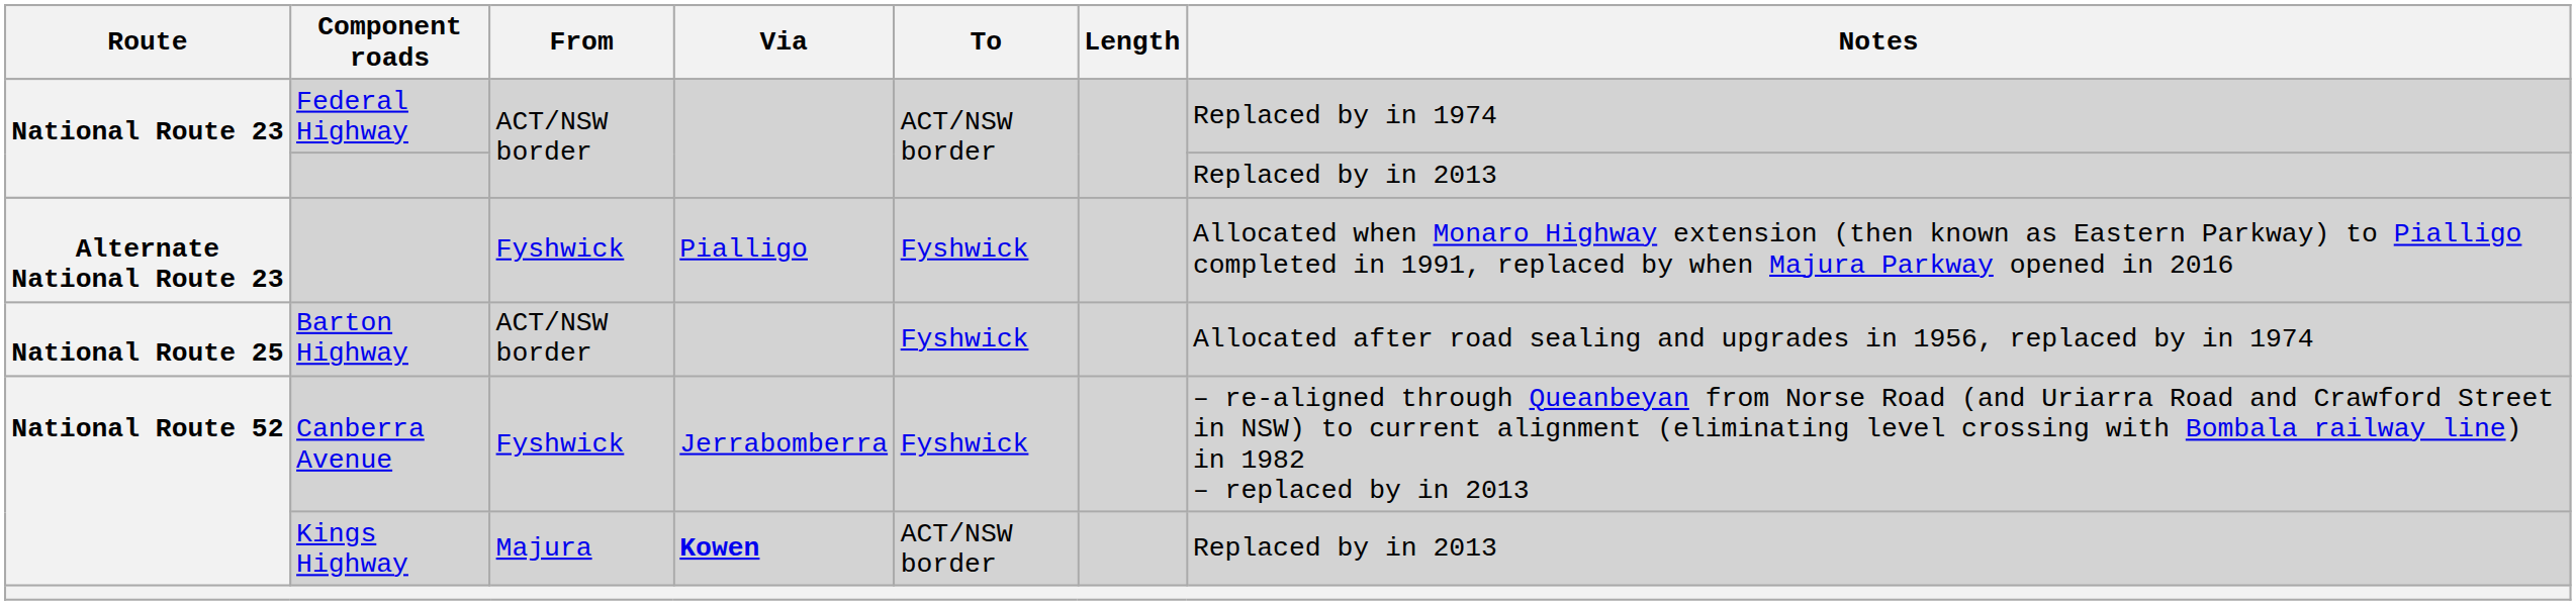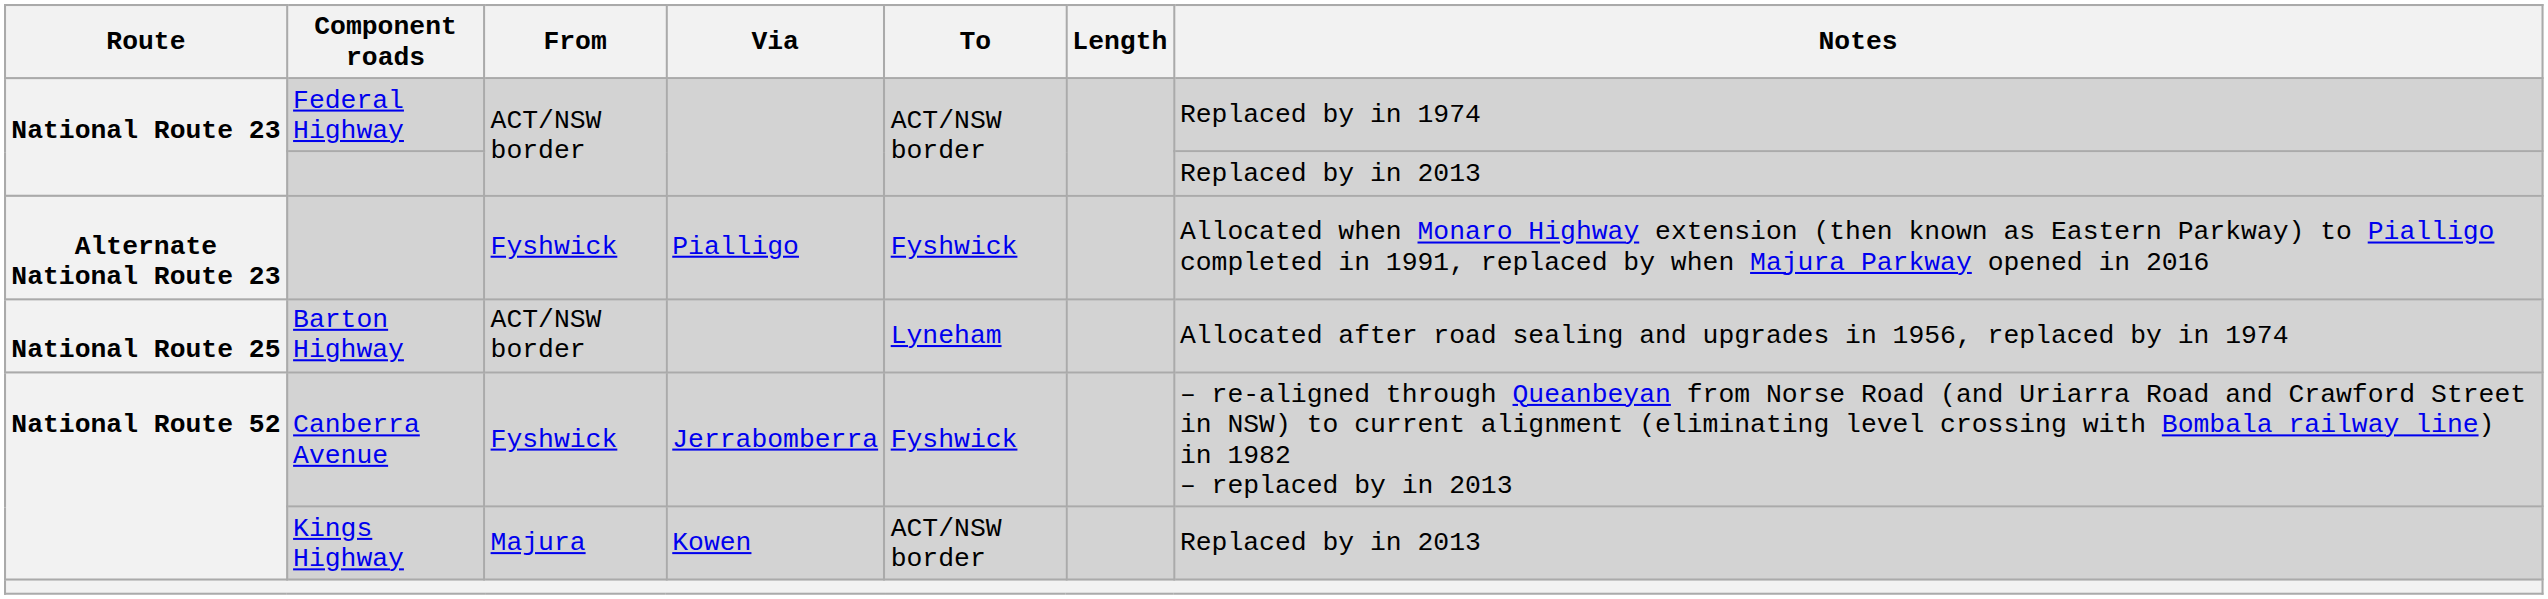National Route 25 | To: Fyshwick -> Lyneham
National Route 52 / Kings Highway | Via: bold -> normal
